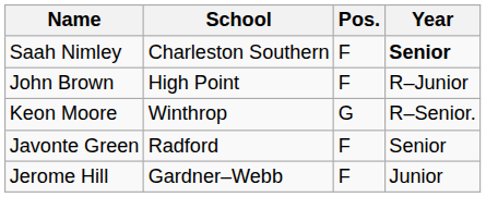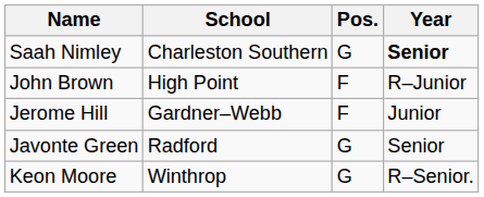Saah Nimley | Pos.: F -> G
rows swapped: Jerome Hill <-> Keon Moore
Javonte Green | Pos.: F -> G
